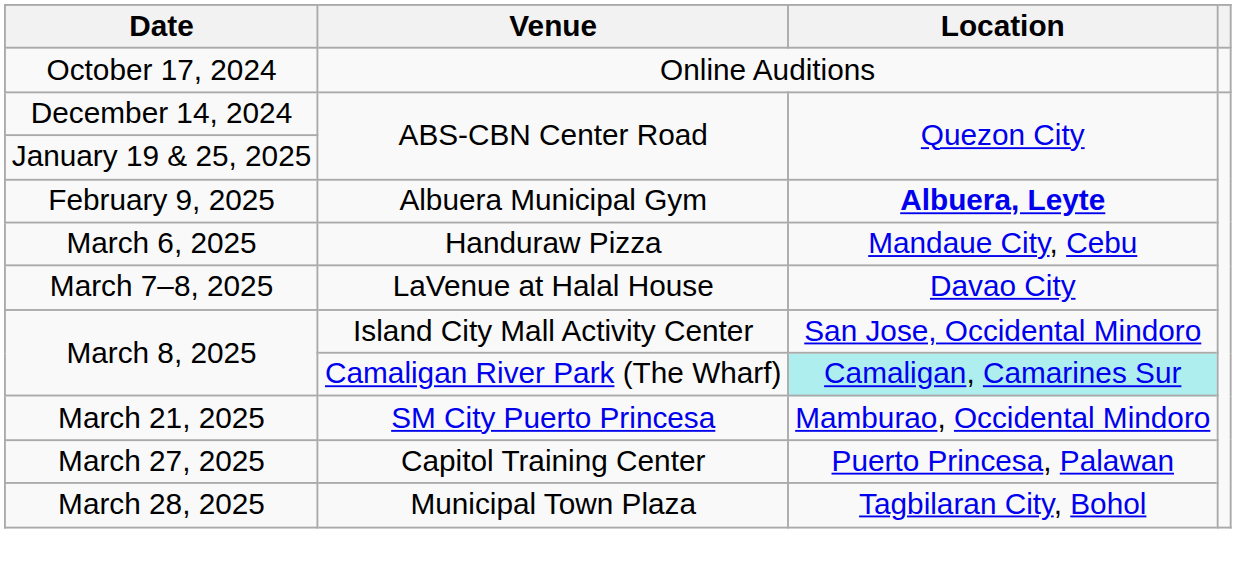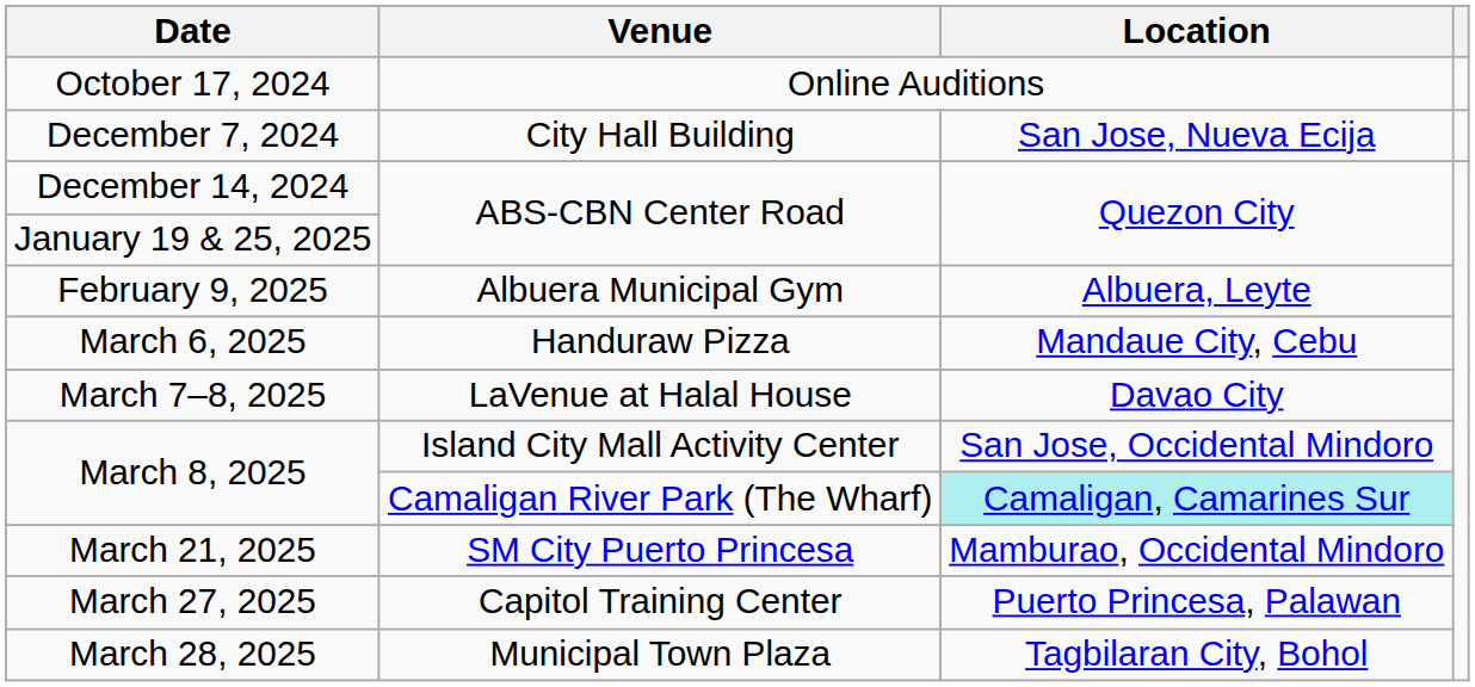+ row: December 7, 2024 | City Hall Building | San Jose, Nueva Ecija
February 9, 2025 | Location: bold -> normal
